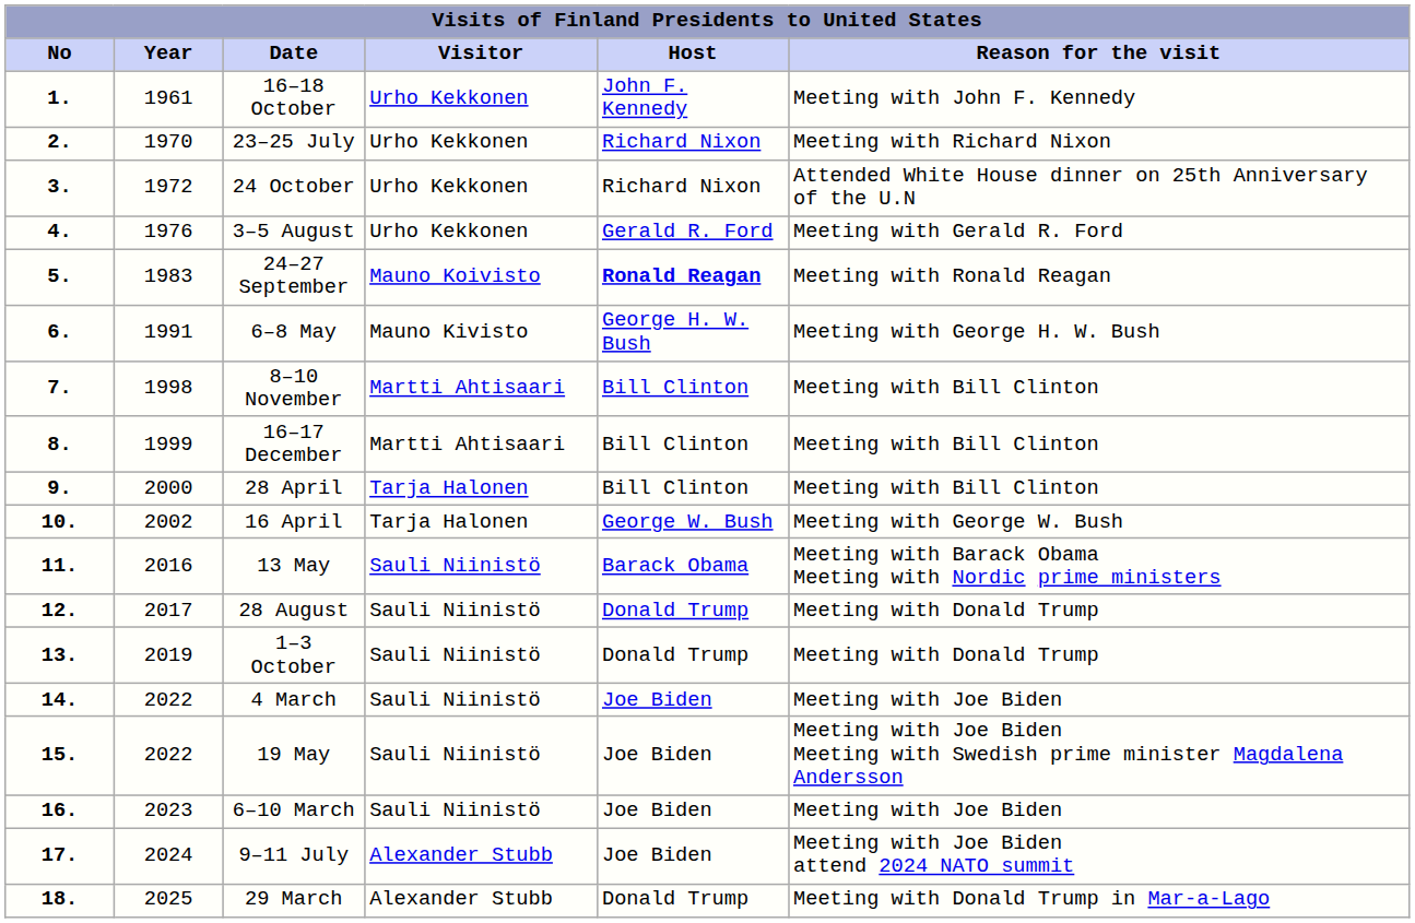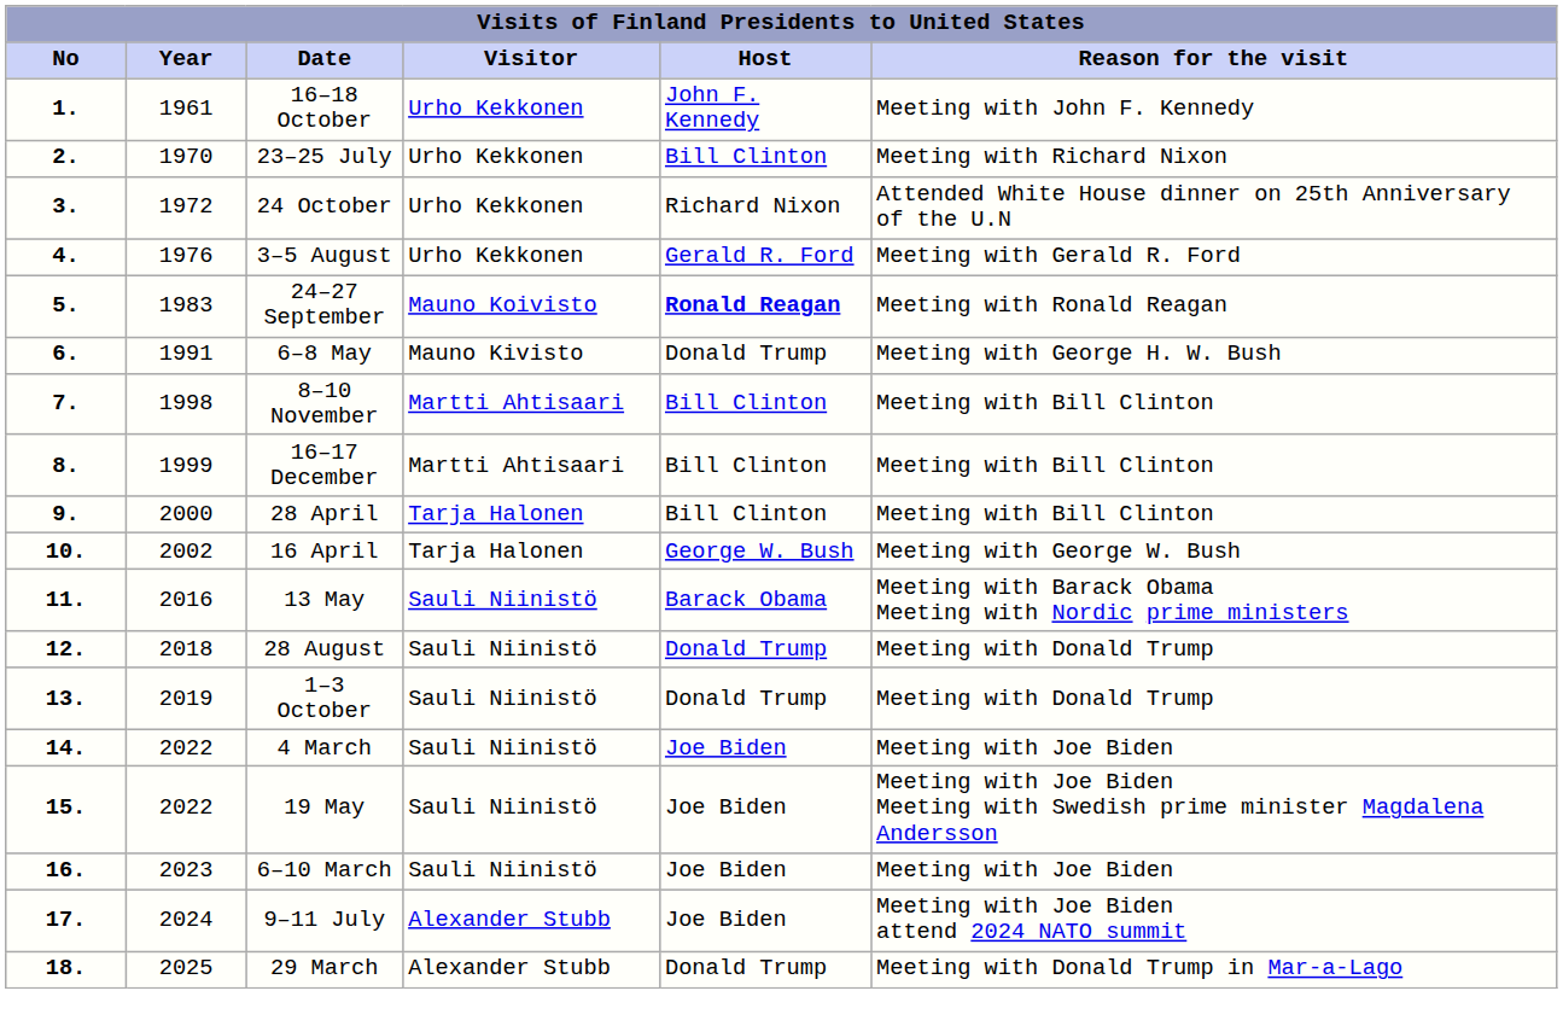23–25 July | Host: Richard Nixon -> Bill Clinton
6–8 May | Host: George H. W. Bush -> Donald Trump
28 August | Year: 2017 -> 2018
